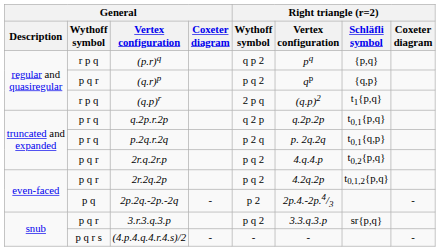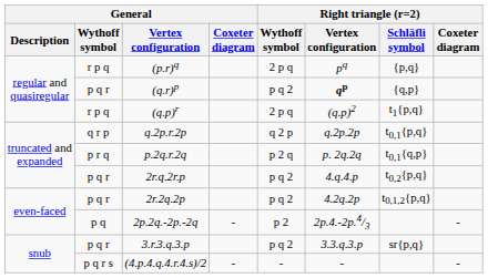(p.r)q | Right triangle (r=2) / Wythoff symbol: q p 2 -> 2 p q
(q.r)p | Right triangle (r=2) / Vertex configuration: normal -> bold
q.2p.r.2p | General / Wythoff symbol: p r q -> q r p
